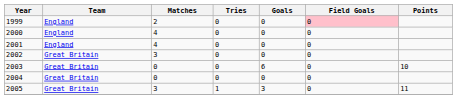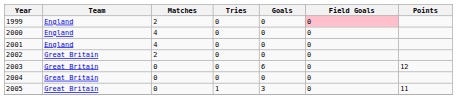2002 | Matches: 3 -> 2
2003 | Points: 10 -> 12
2005 | Matches: 3 -> 0
